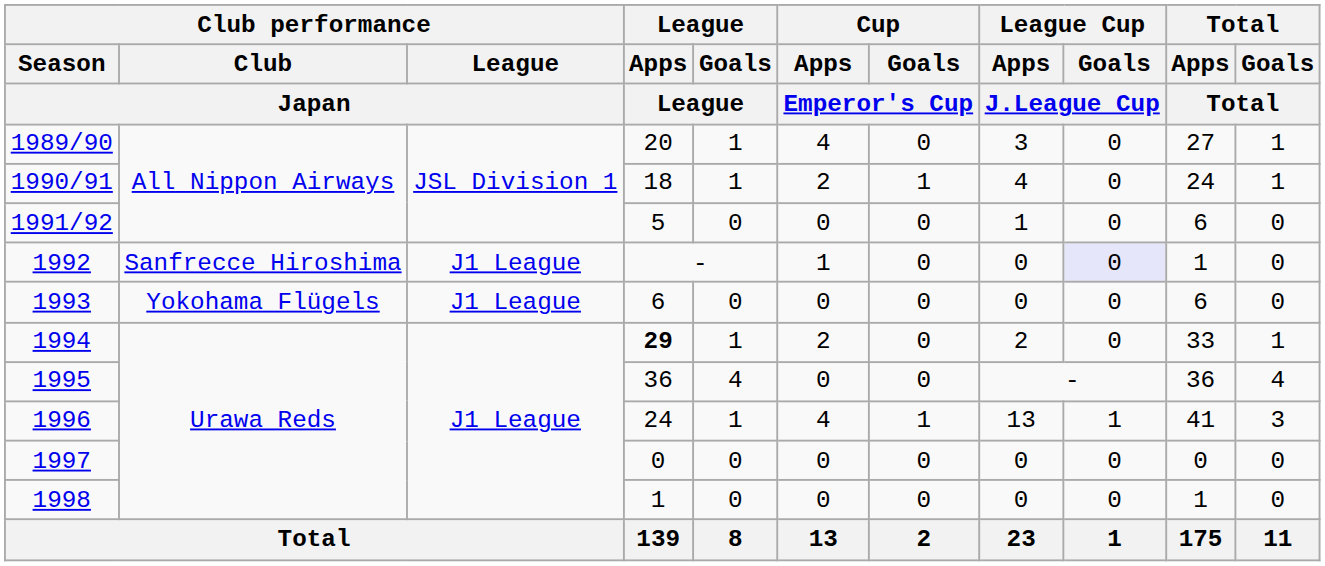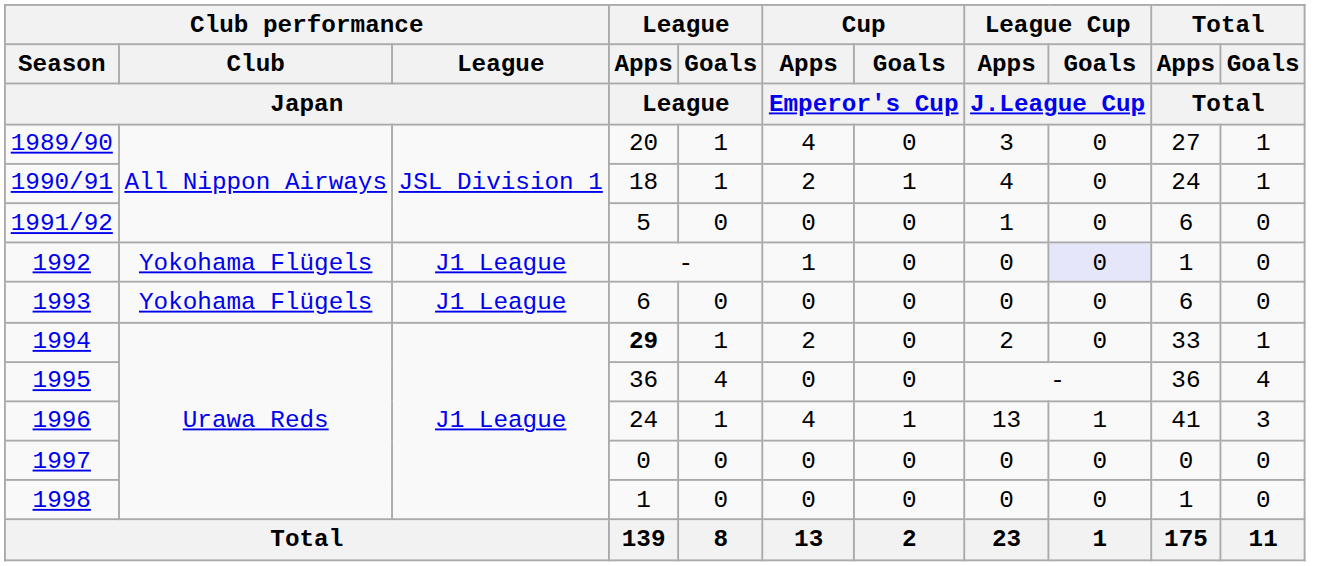1992 | Club performance / Club / Japan: Sanfrecce Hiroshima -> Yokohama Flügels
